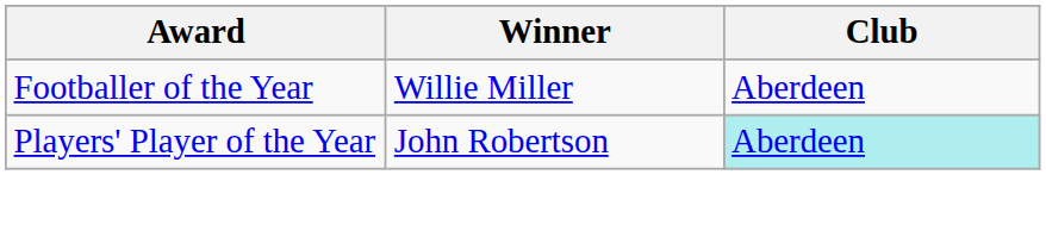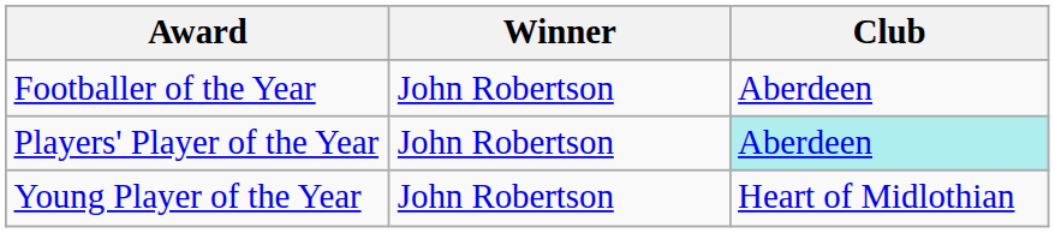Footballer of the Year | Winner: Willie Miller -> John Robertson
+ row: Young Player of the Year | John Robertson | Heart of Midlothian
